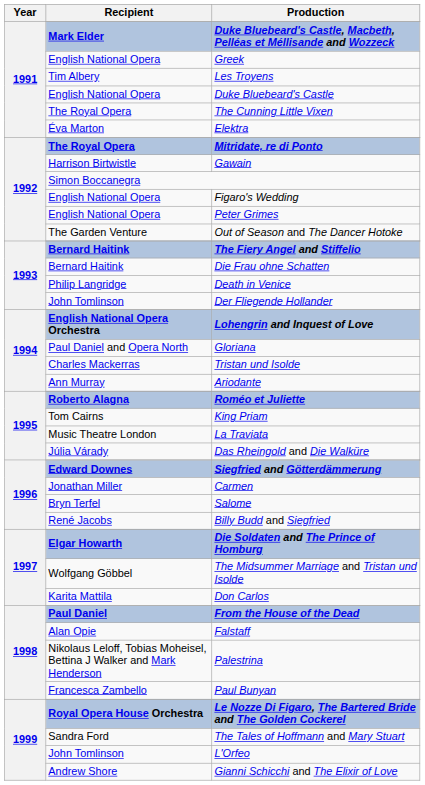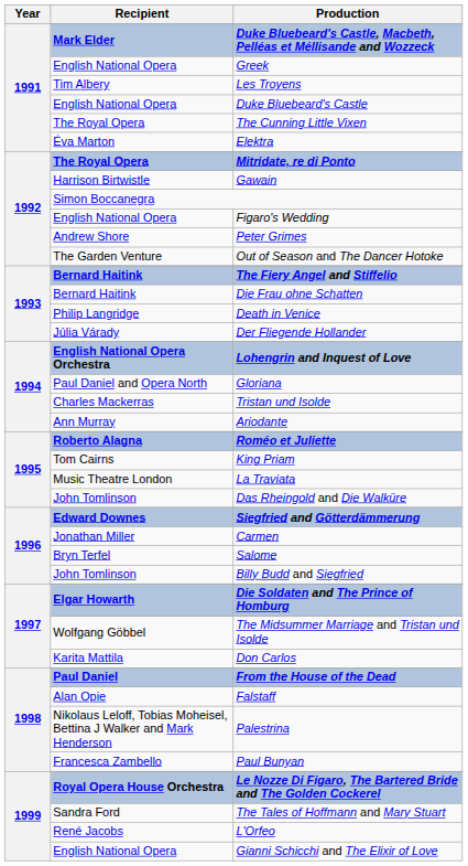Peter Grimes | Recipient: English National Opera -> Andrew Shore
Der Fliegende Hollander | Recipient: John Tomlinson -> Júlia Várady
Das Rheingold and Die Walküre | Recipient: Júlia Várady -> John Tomlinson
Billy Budd and Siegfried | Recipient: René Jacobs -> John Tomlinson
L'Orfeo | Recipient: John Tomlinson -> René Jacobs
Gianni Schicchi and The Elixir of Love | Recipient: Andrew Shore -> English National Opera
